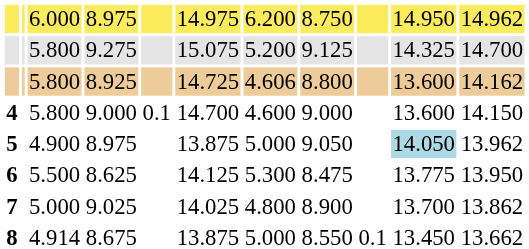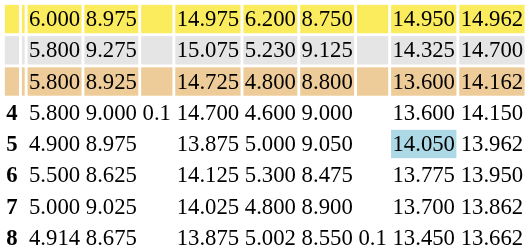9.275 | column 7: 5.200 -> 5.230
8.925 | column 7: 4.606 -> 4.800
8.675 | column 7: 5.000 -> 5.002
